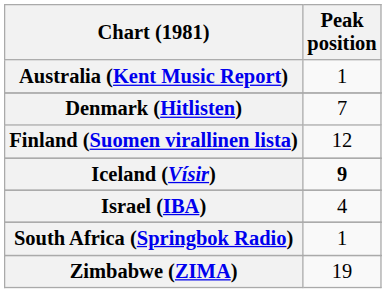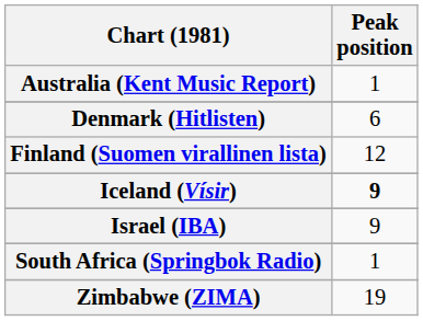Denmark (Hitlisten) | Peak position: 7 -> 6
Israel (IBA) | Peak position: 4 -> 9
